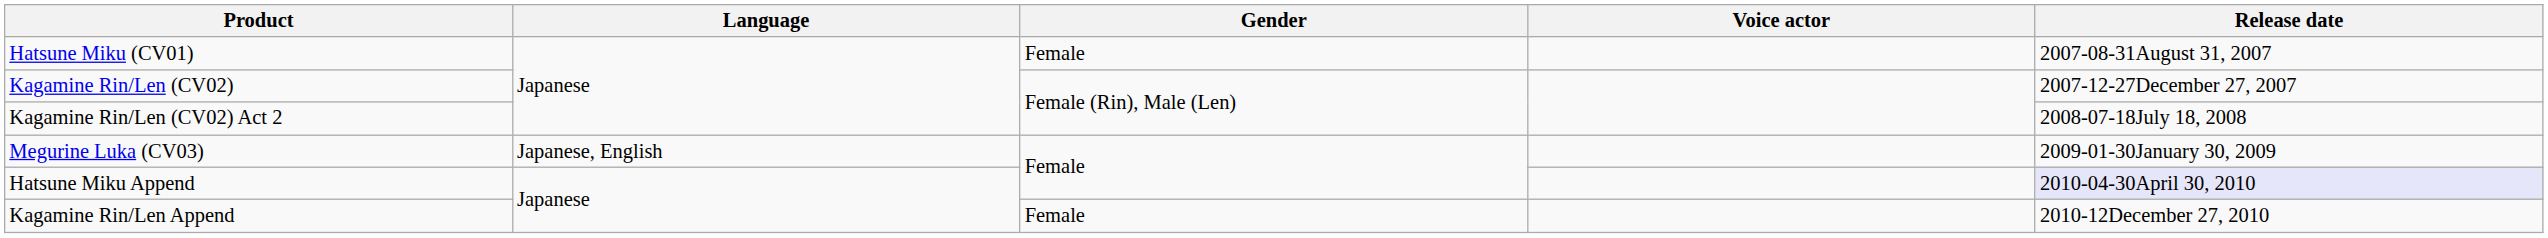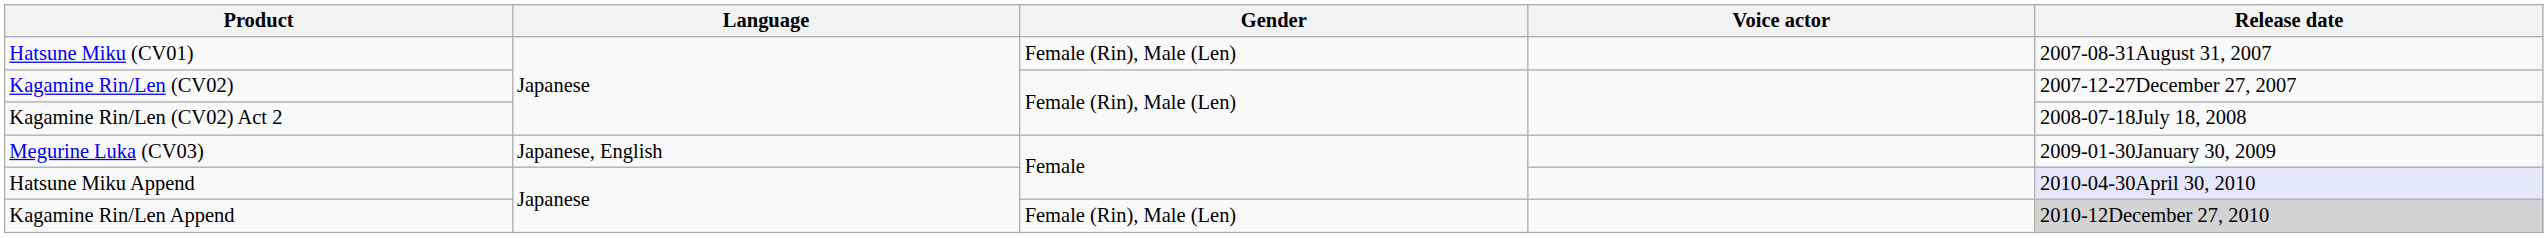Hatsune Miku (CV01) | Gender: Female -> Female (Rin), Male (Len)
Kagamine Rin/Len Append | Gender: Female -> Female (Rin), Male (Len)
Kagamine Rin/Len Append | Release date: no background -> lightgrey background
